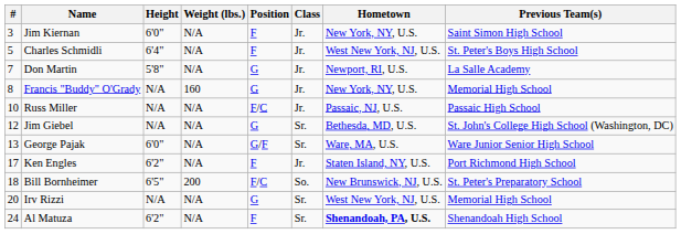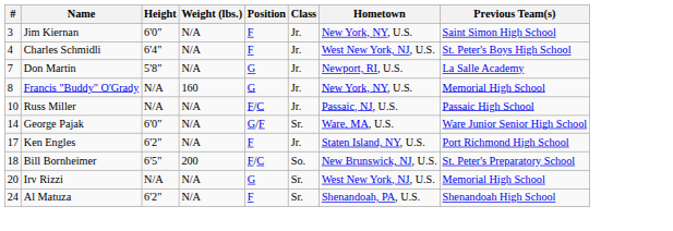Charles Schmidli | #: 5 -> 4
- row: 12 | Jim Giebel | N/A | N/A | G | Sr. | Bethesda, MD, U.S. | St. John's College High School (Washington, DC)
George Pajak | #: 13 -> 14
Al Matuza | Hometown: bold -> normal
